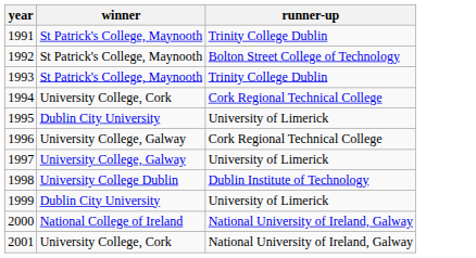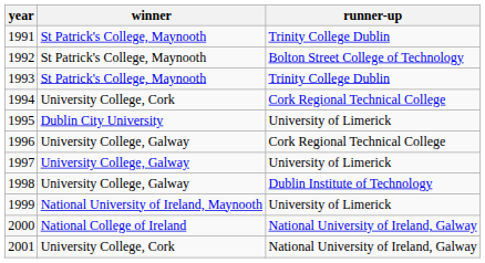1998 | winner: University College Dublin -> University College, Galway
1999 | winner: Dublin City University -> National University of Ireland, Maynooth
